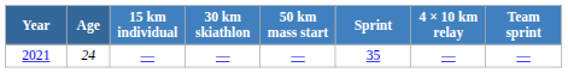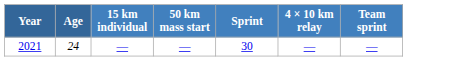- column: 30 km skiathlon | —
2021 | Sprint: 35 -> 30
